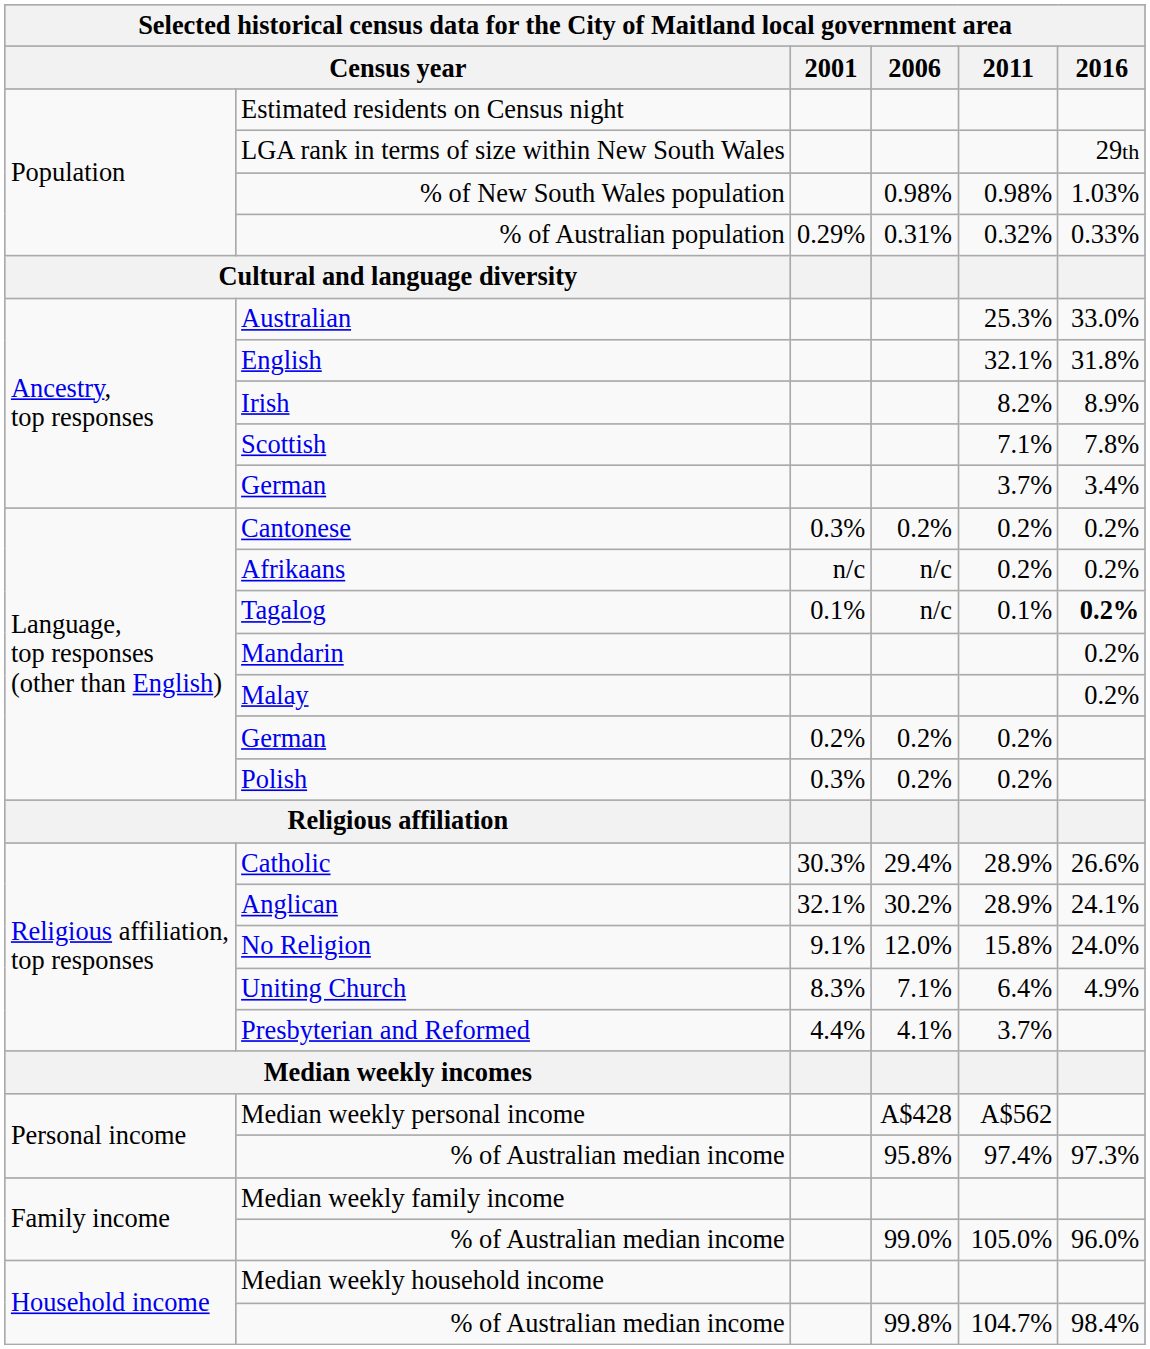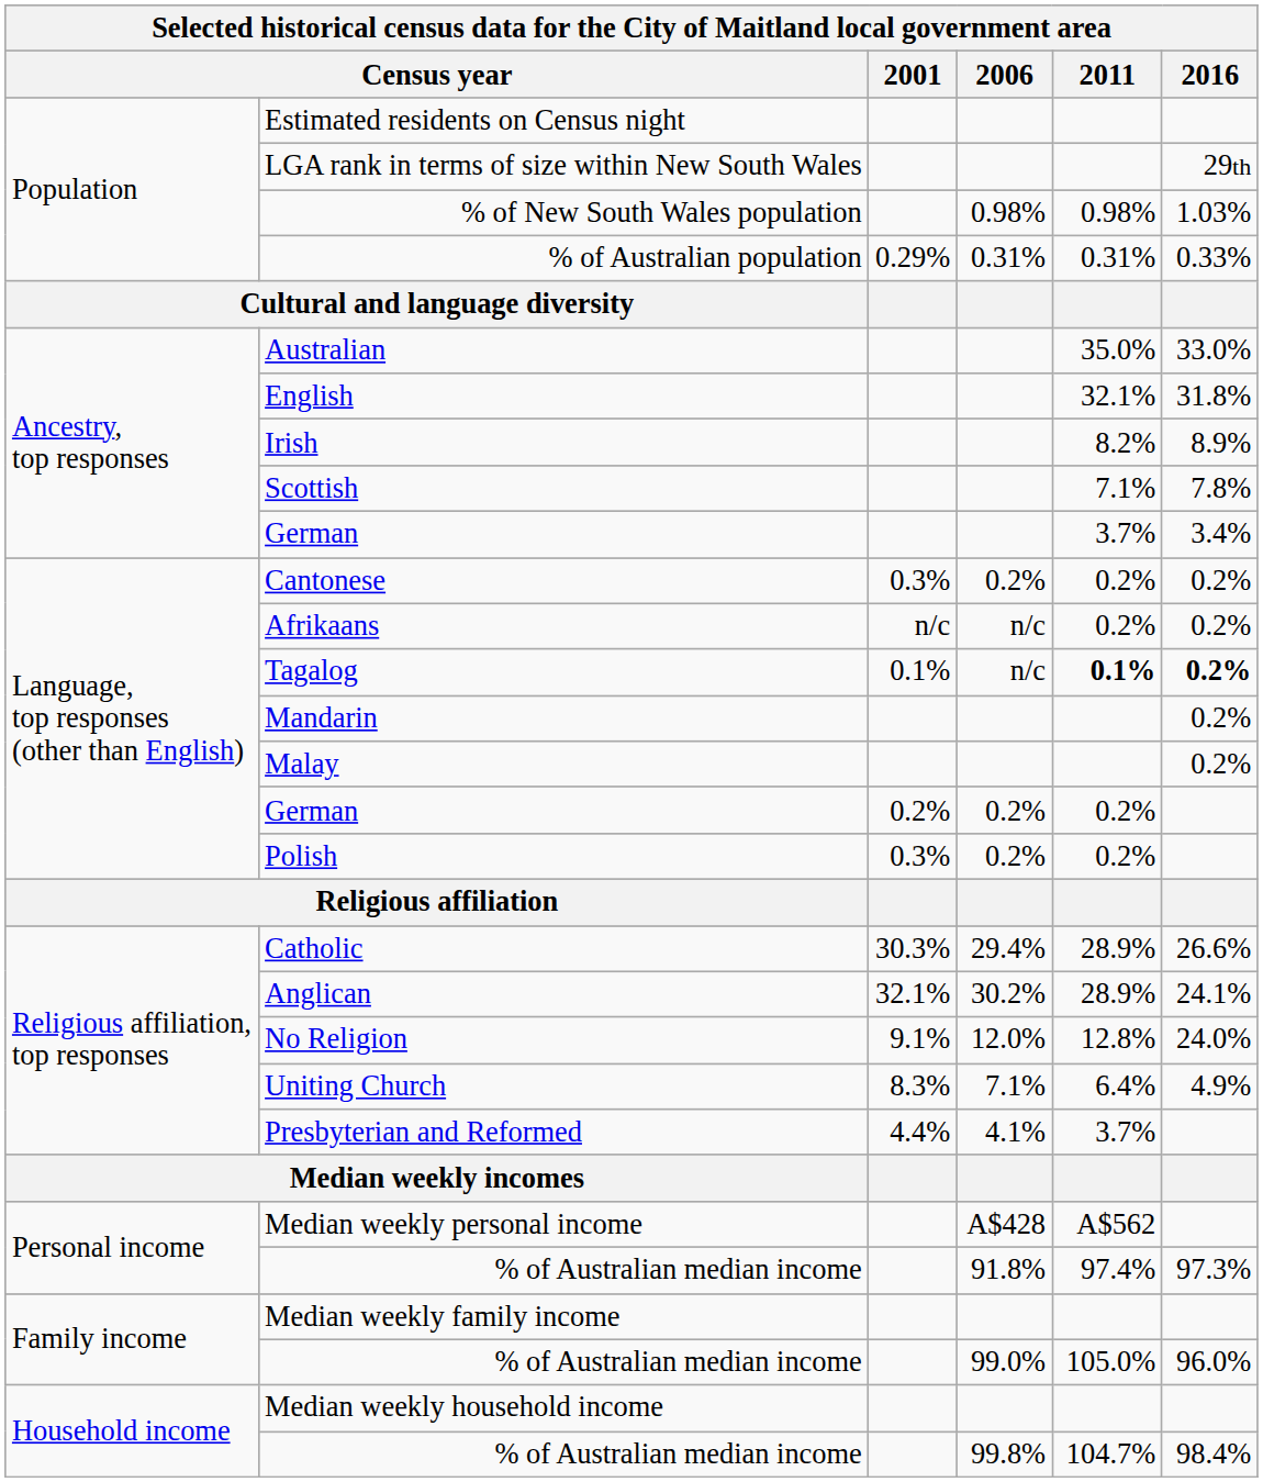% of Australian population | 2011: 0.32% -> 0.31%
Australian | 2011: 25.3% -> 35.0%
Tagalog | 2011: normal -> bold
No Religion | 2011: 15.8% -> 12.8%
Personal income / % of Australian median income | 2006: 95.8% -> 91.8%
